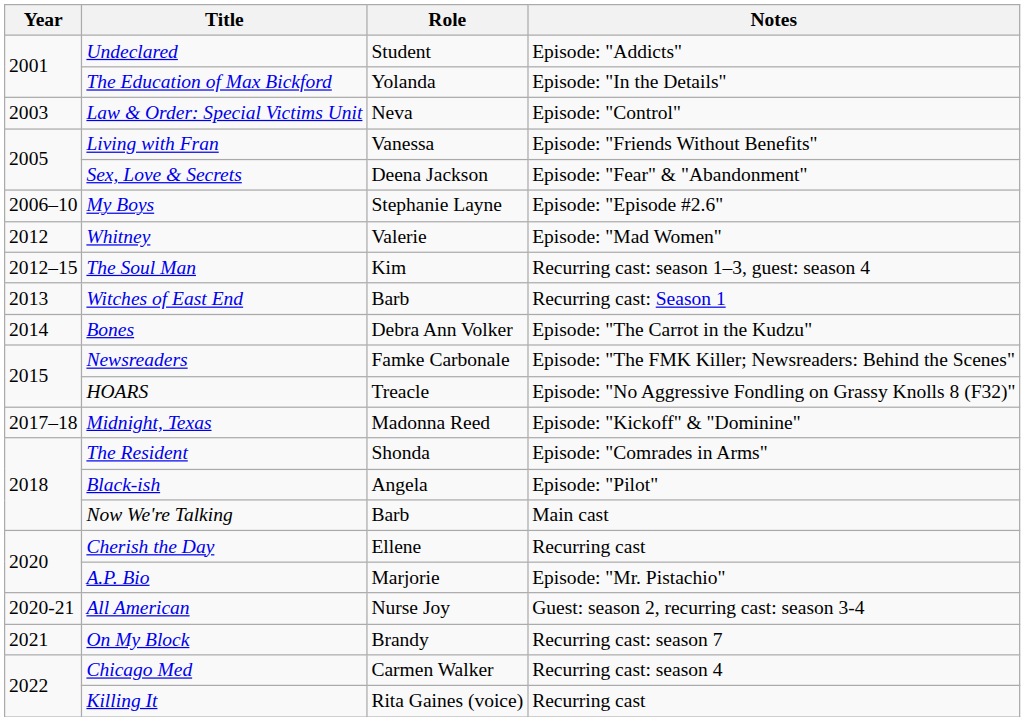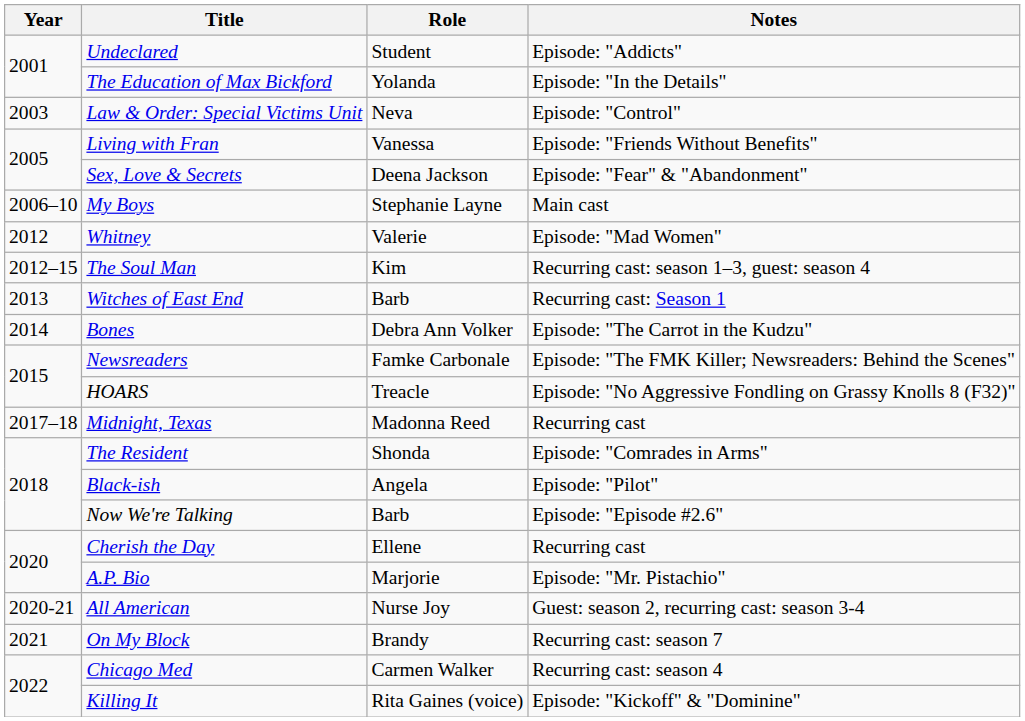My Boys | Notes: Episode: "Episode #2.6" -> Main cast
Midnight, Texas | Notes: Episode: "Kickoff" & "Dominine" -> Recurring cast
Now We're Talking | Notes: Main cast -> Episode: "Episode #2.6"
Killing It | Notes: Recurring cast -> Episode: "Kickoff" & "Dominine"
